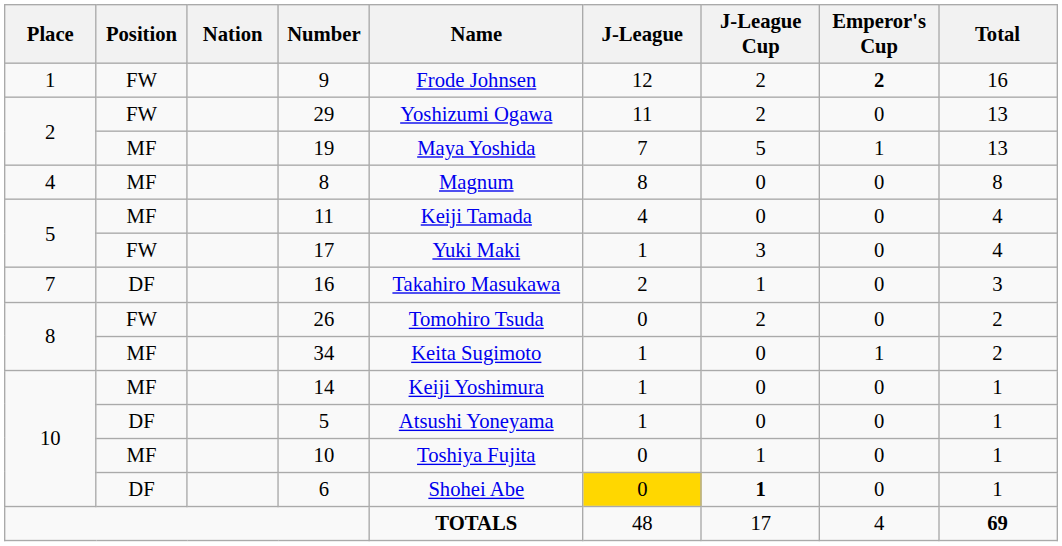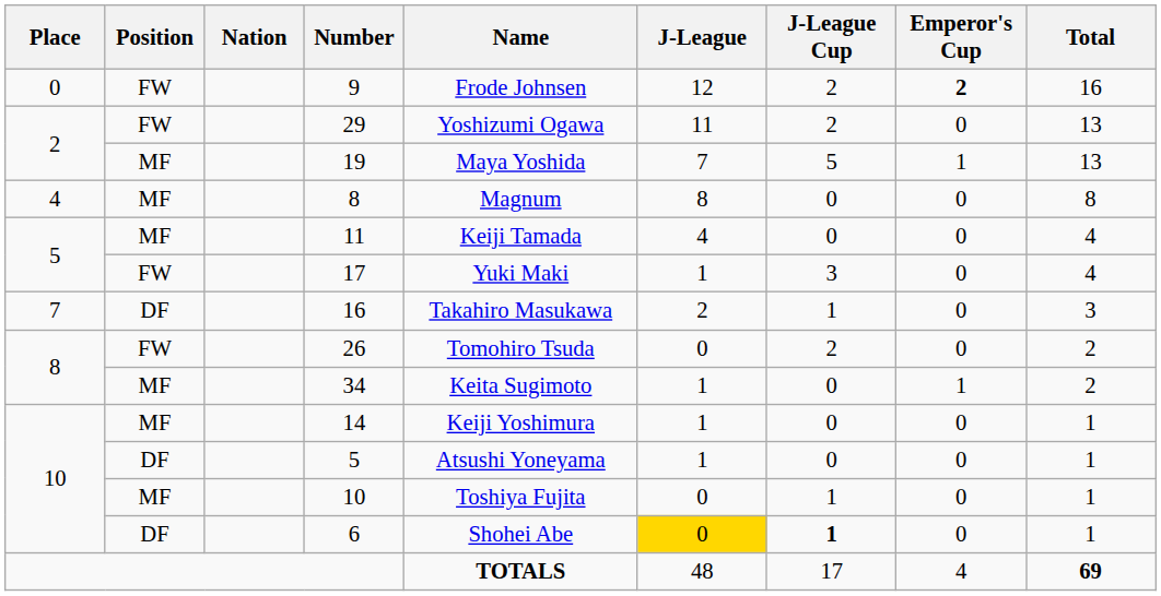9 | Place: 1 -> 0
